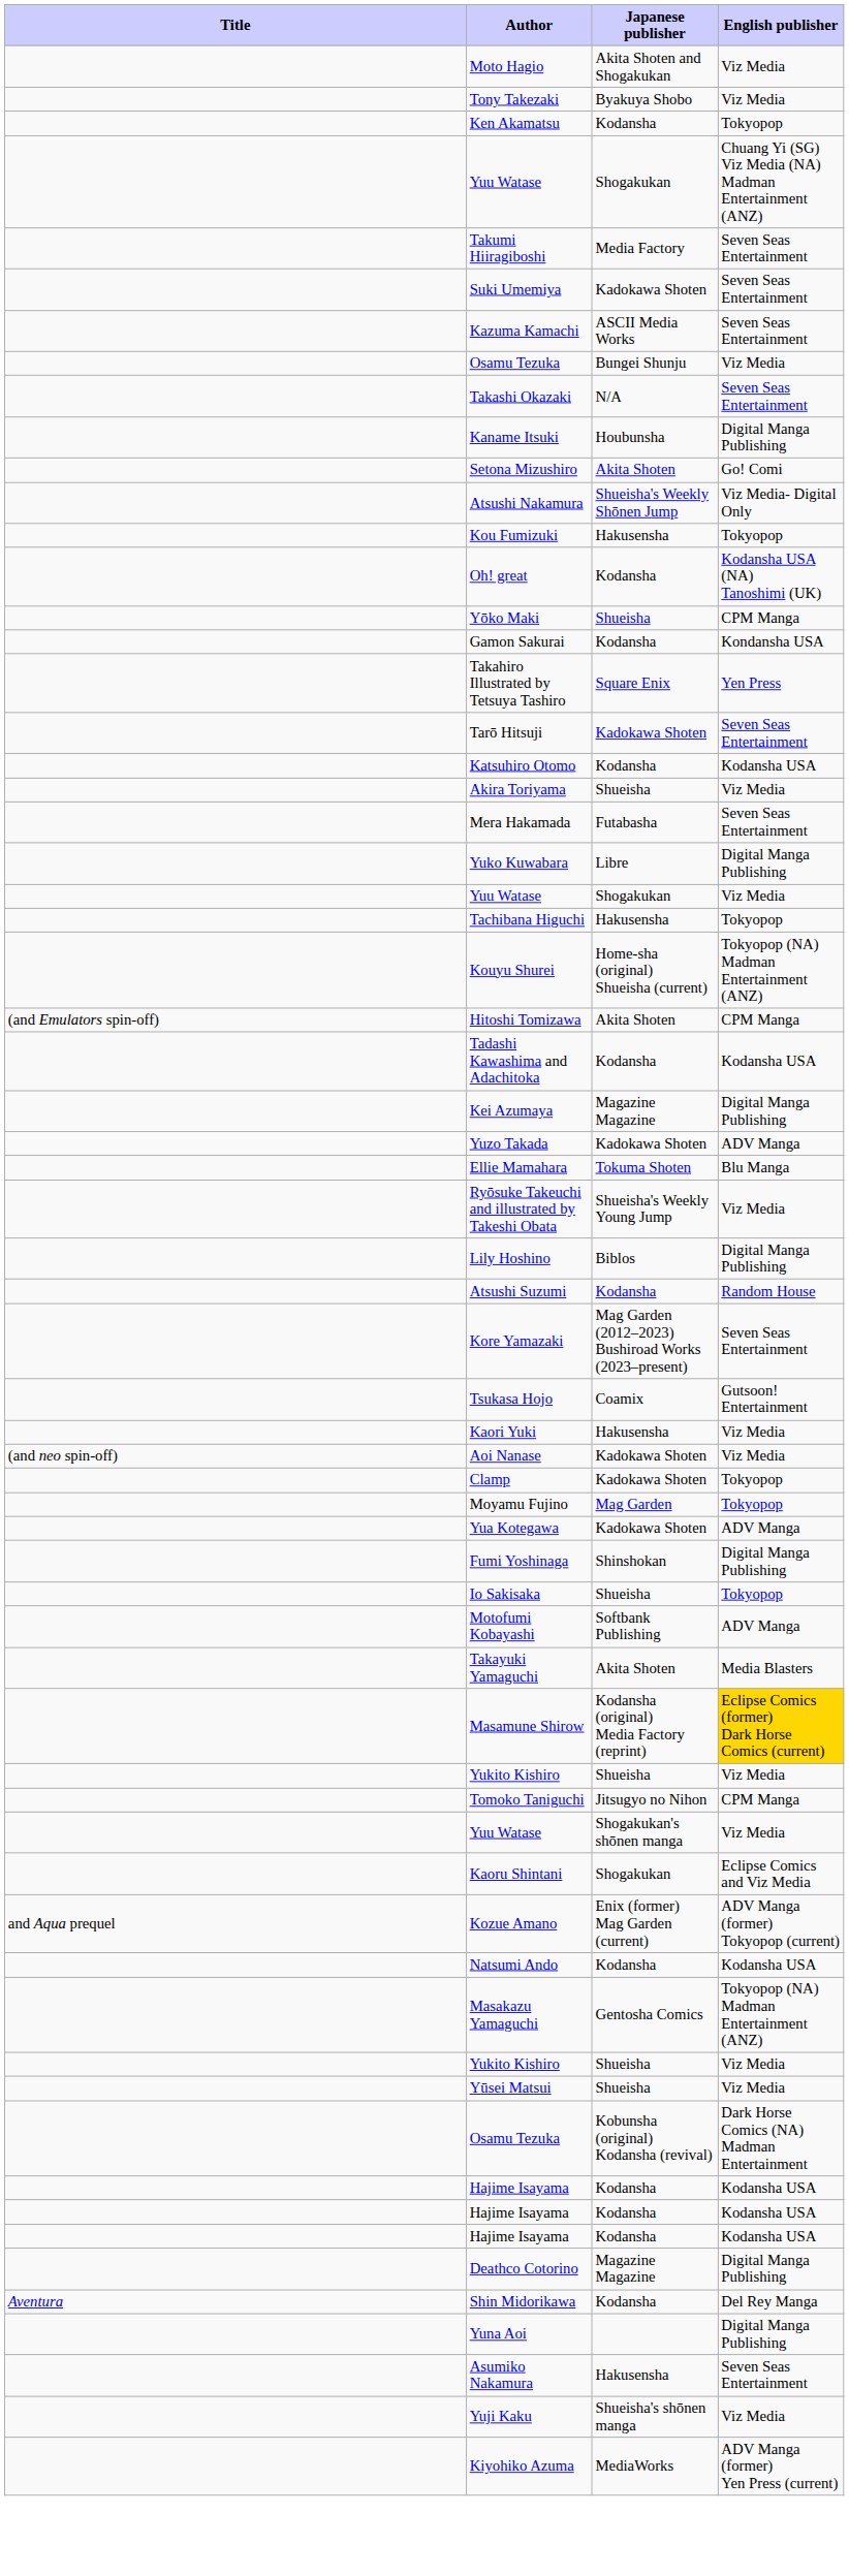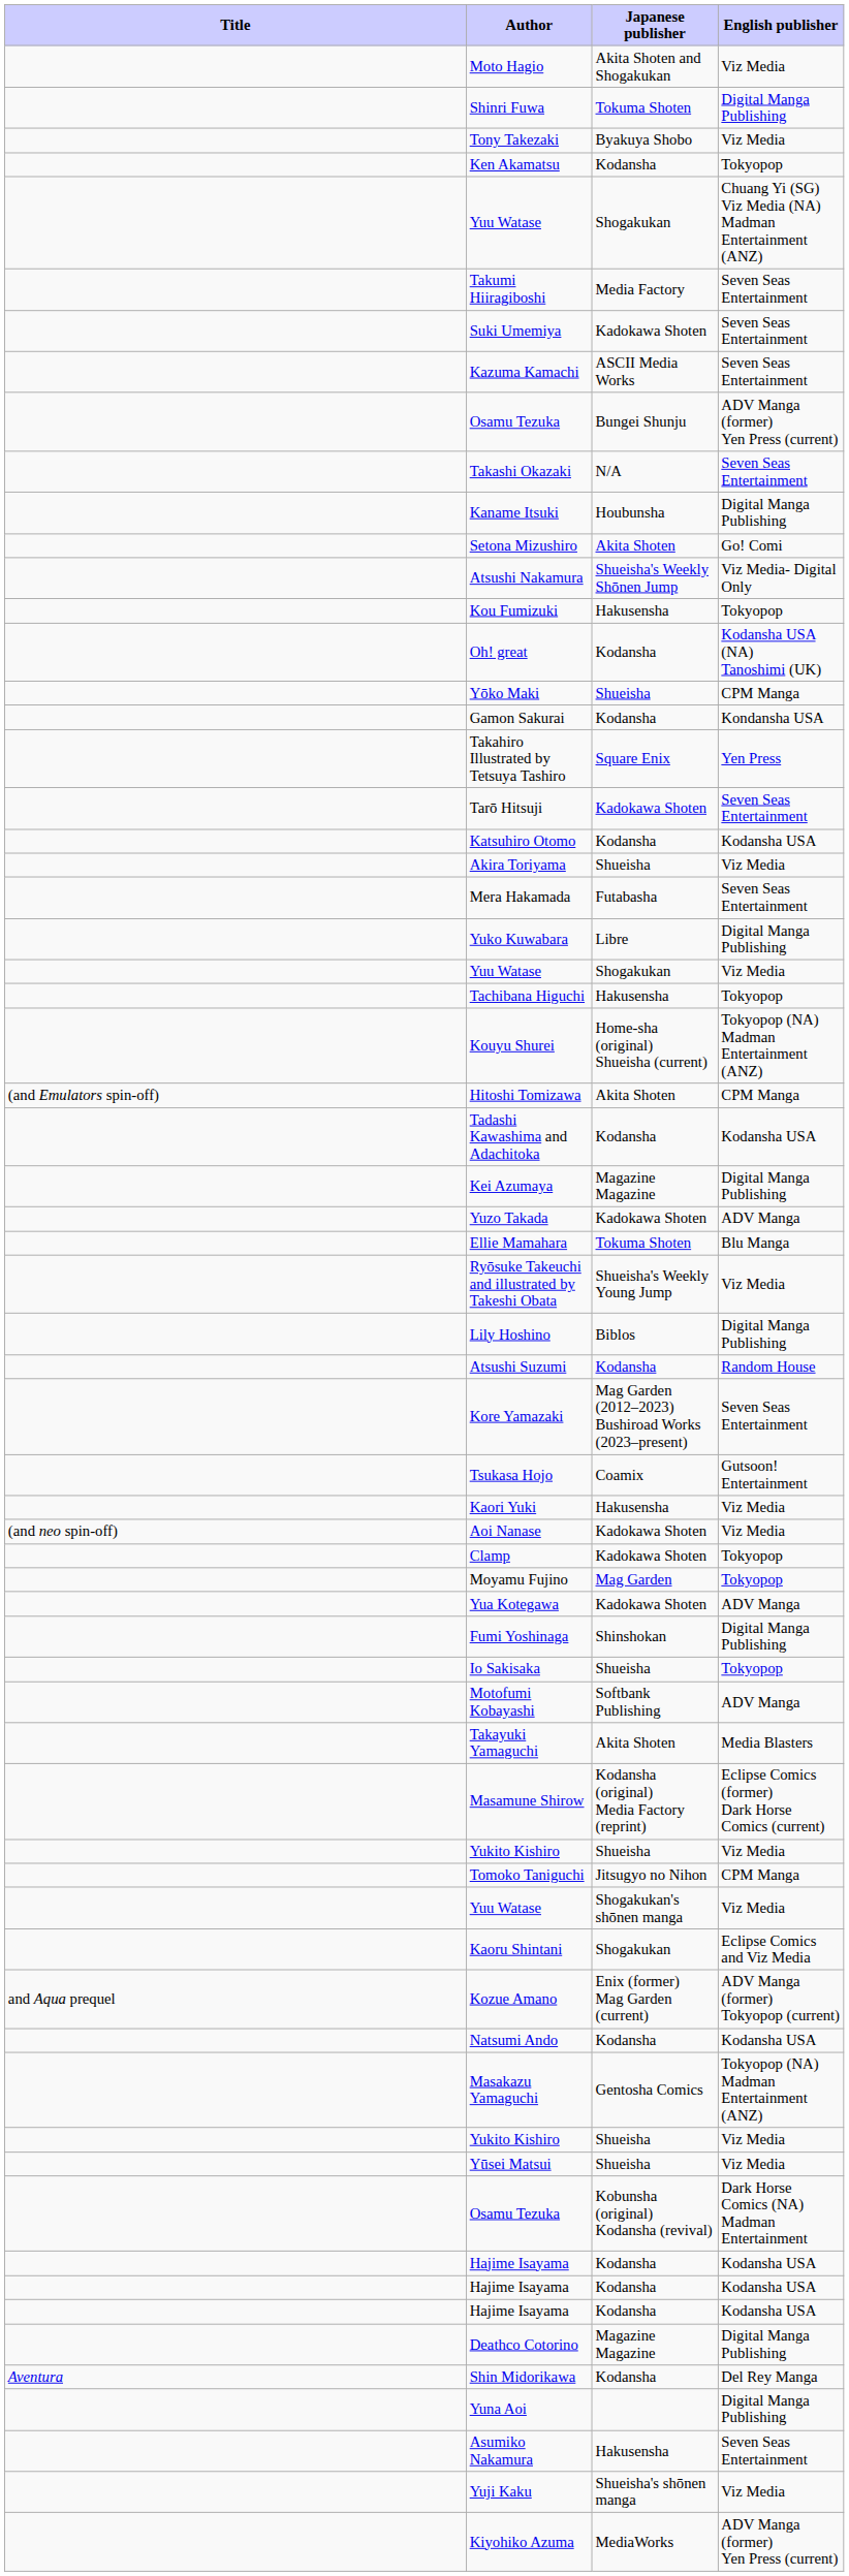+ row: Shinri Fuwa | Tokuma Shoten | Digital Manga Publishing
Osamu Tezuka / Bungei Shunju | English publisher: Viz Media -> ADV Manga (former) Yen Press (current)
Masamune Shirow | English publisher: gold background -> no background
